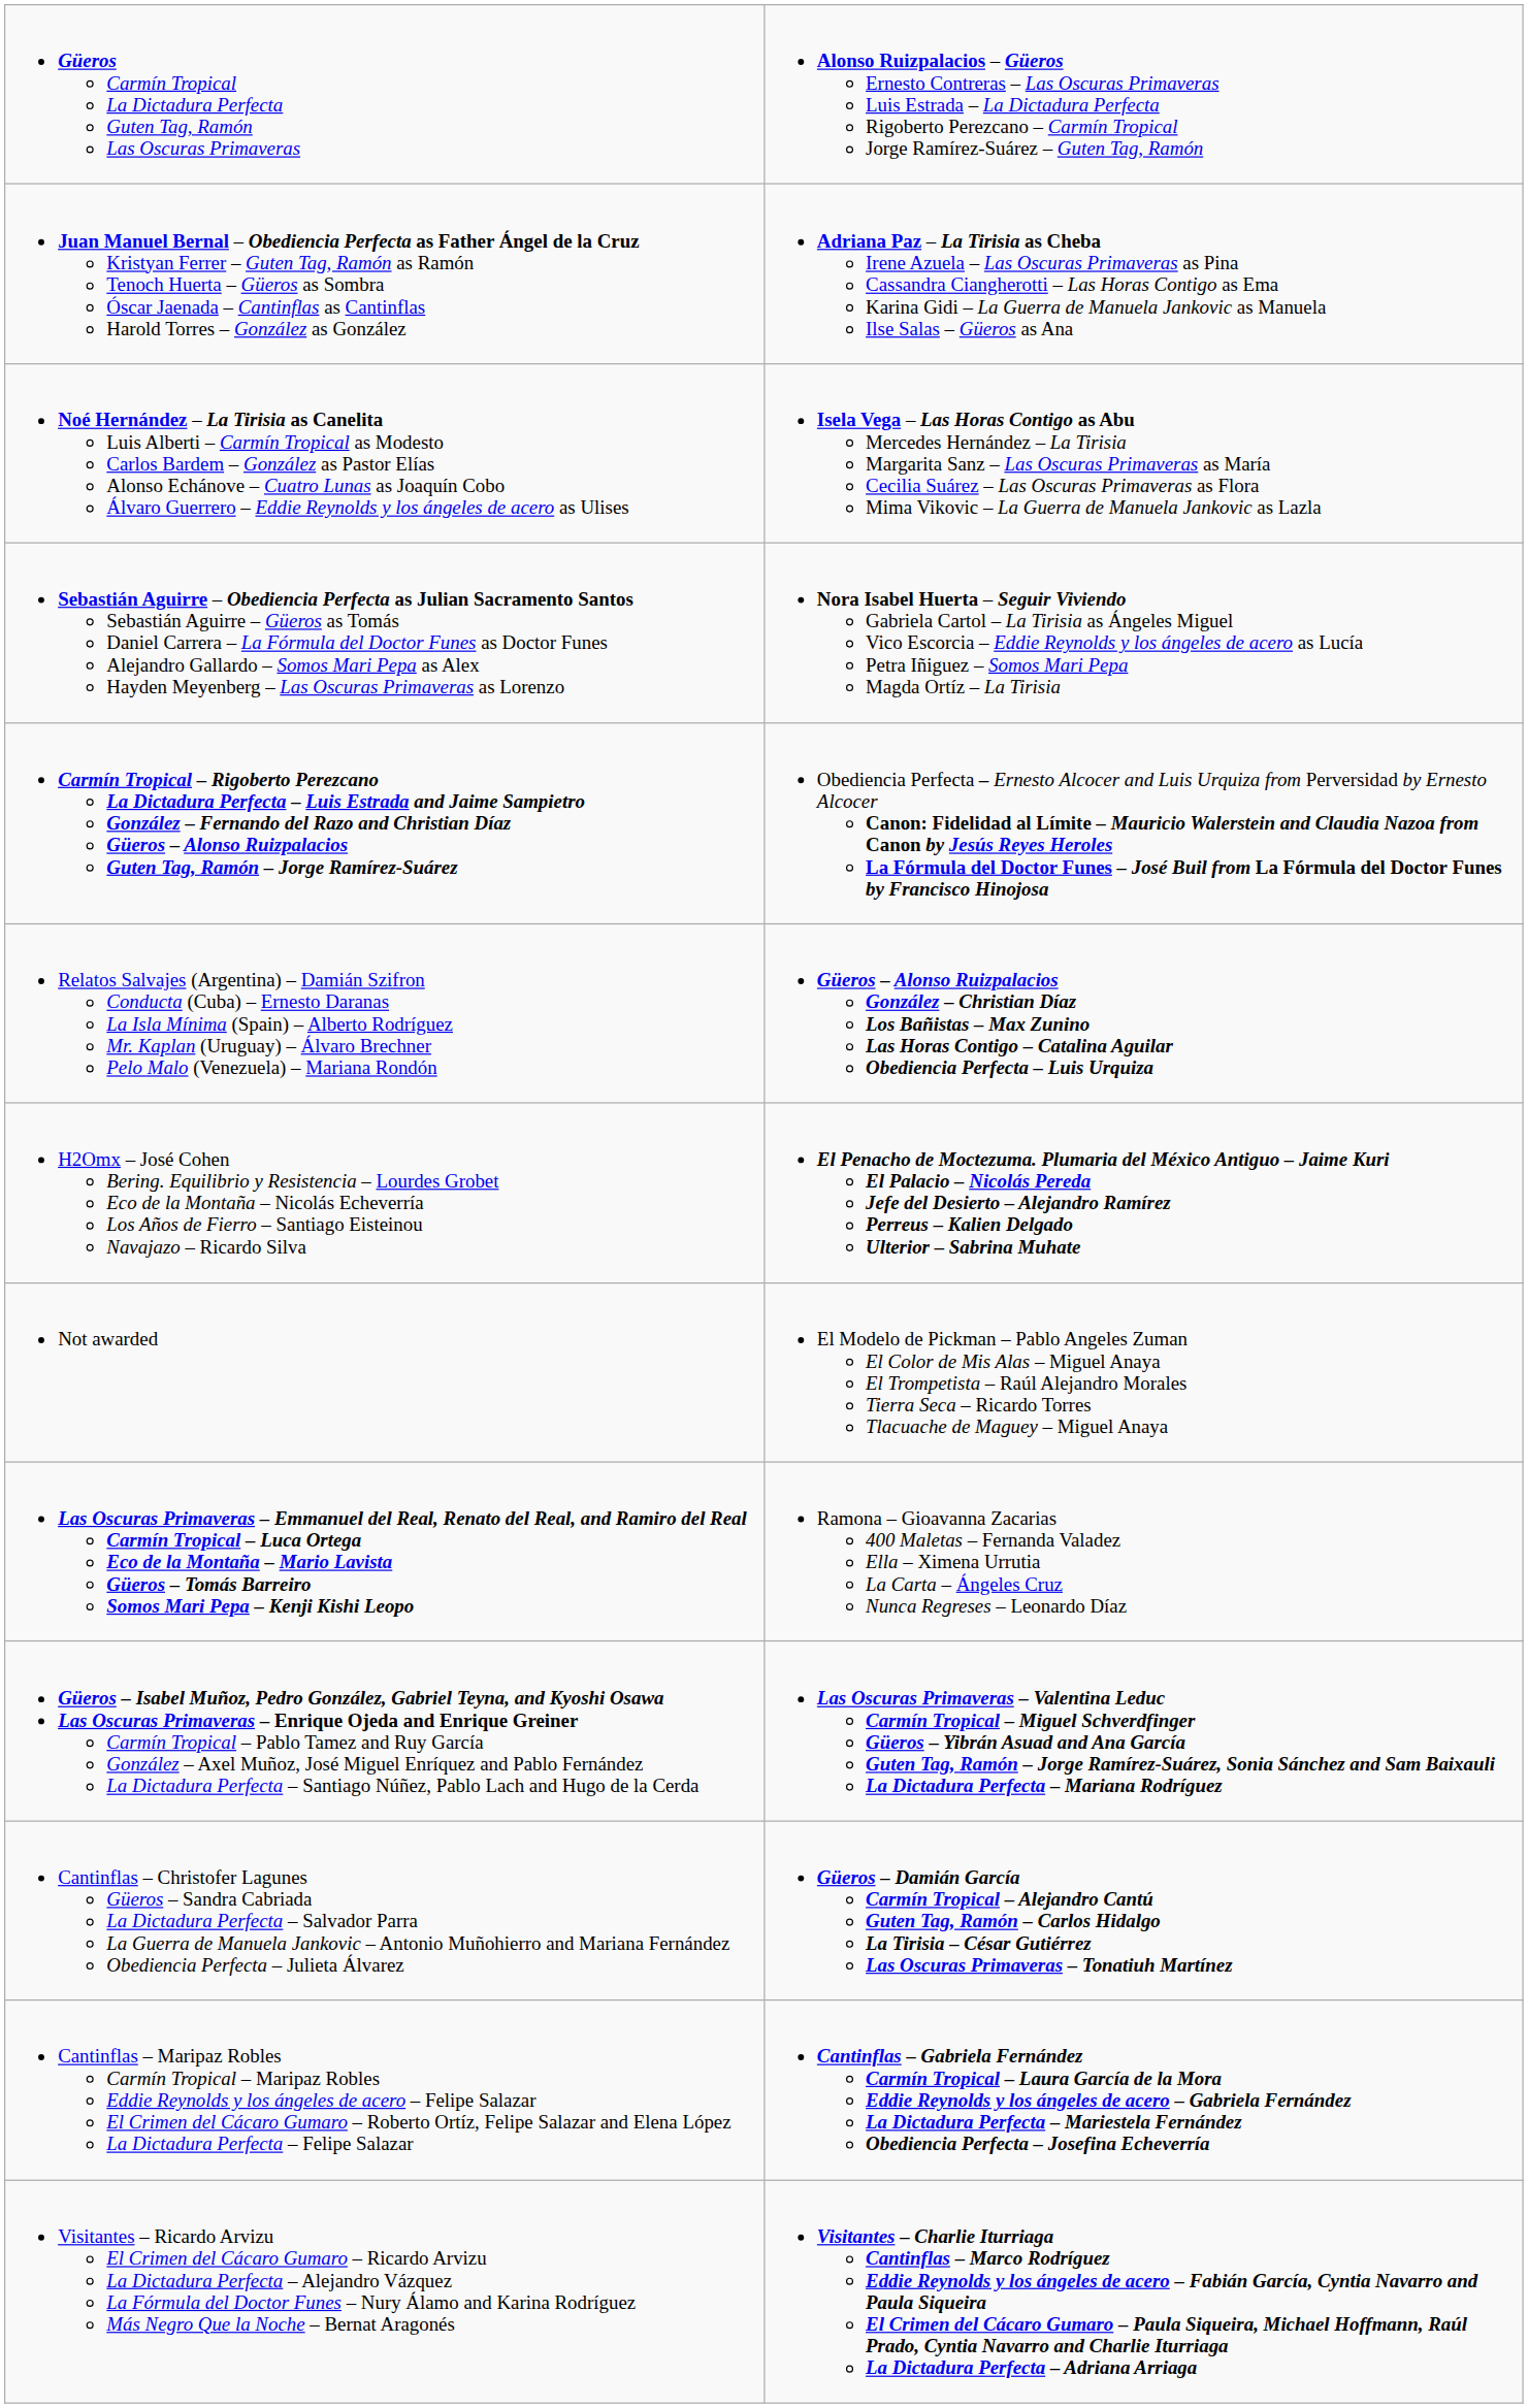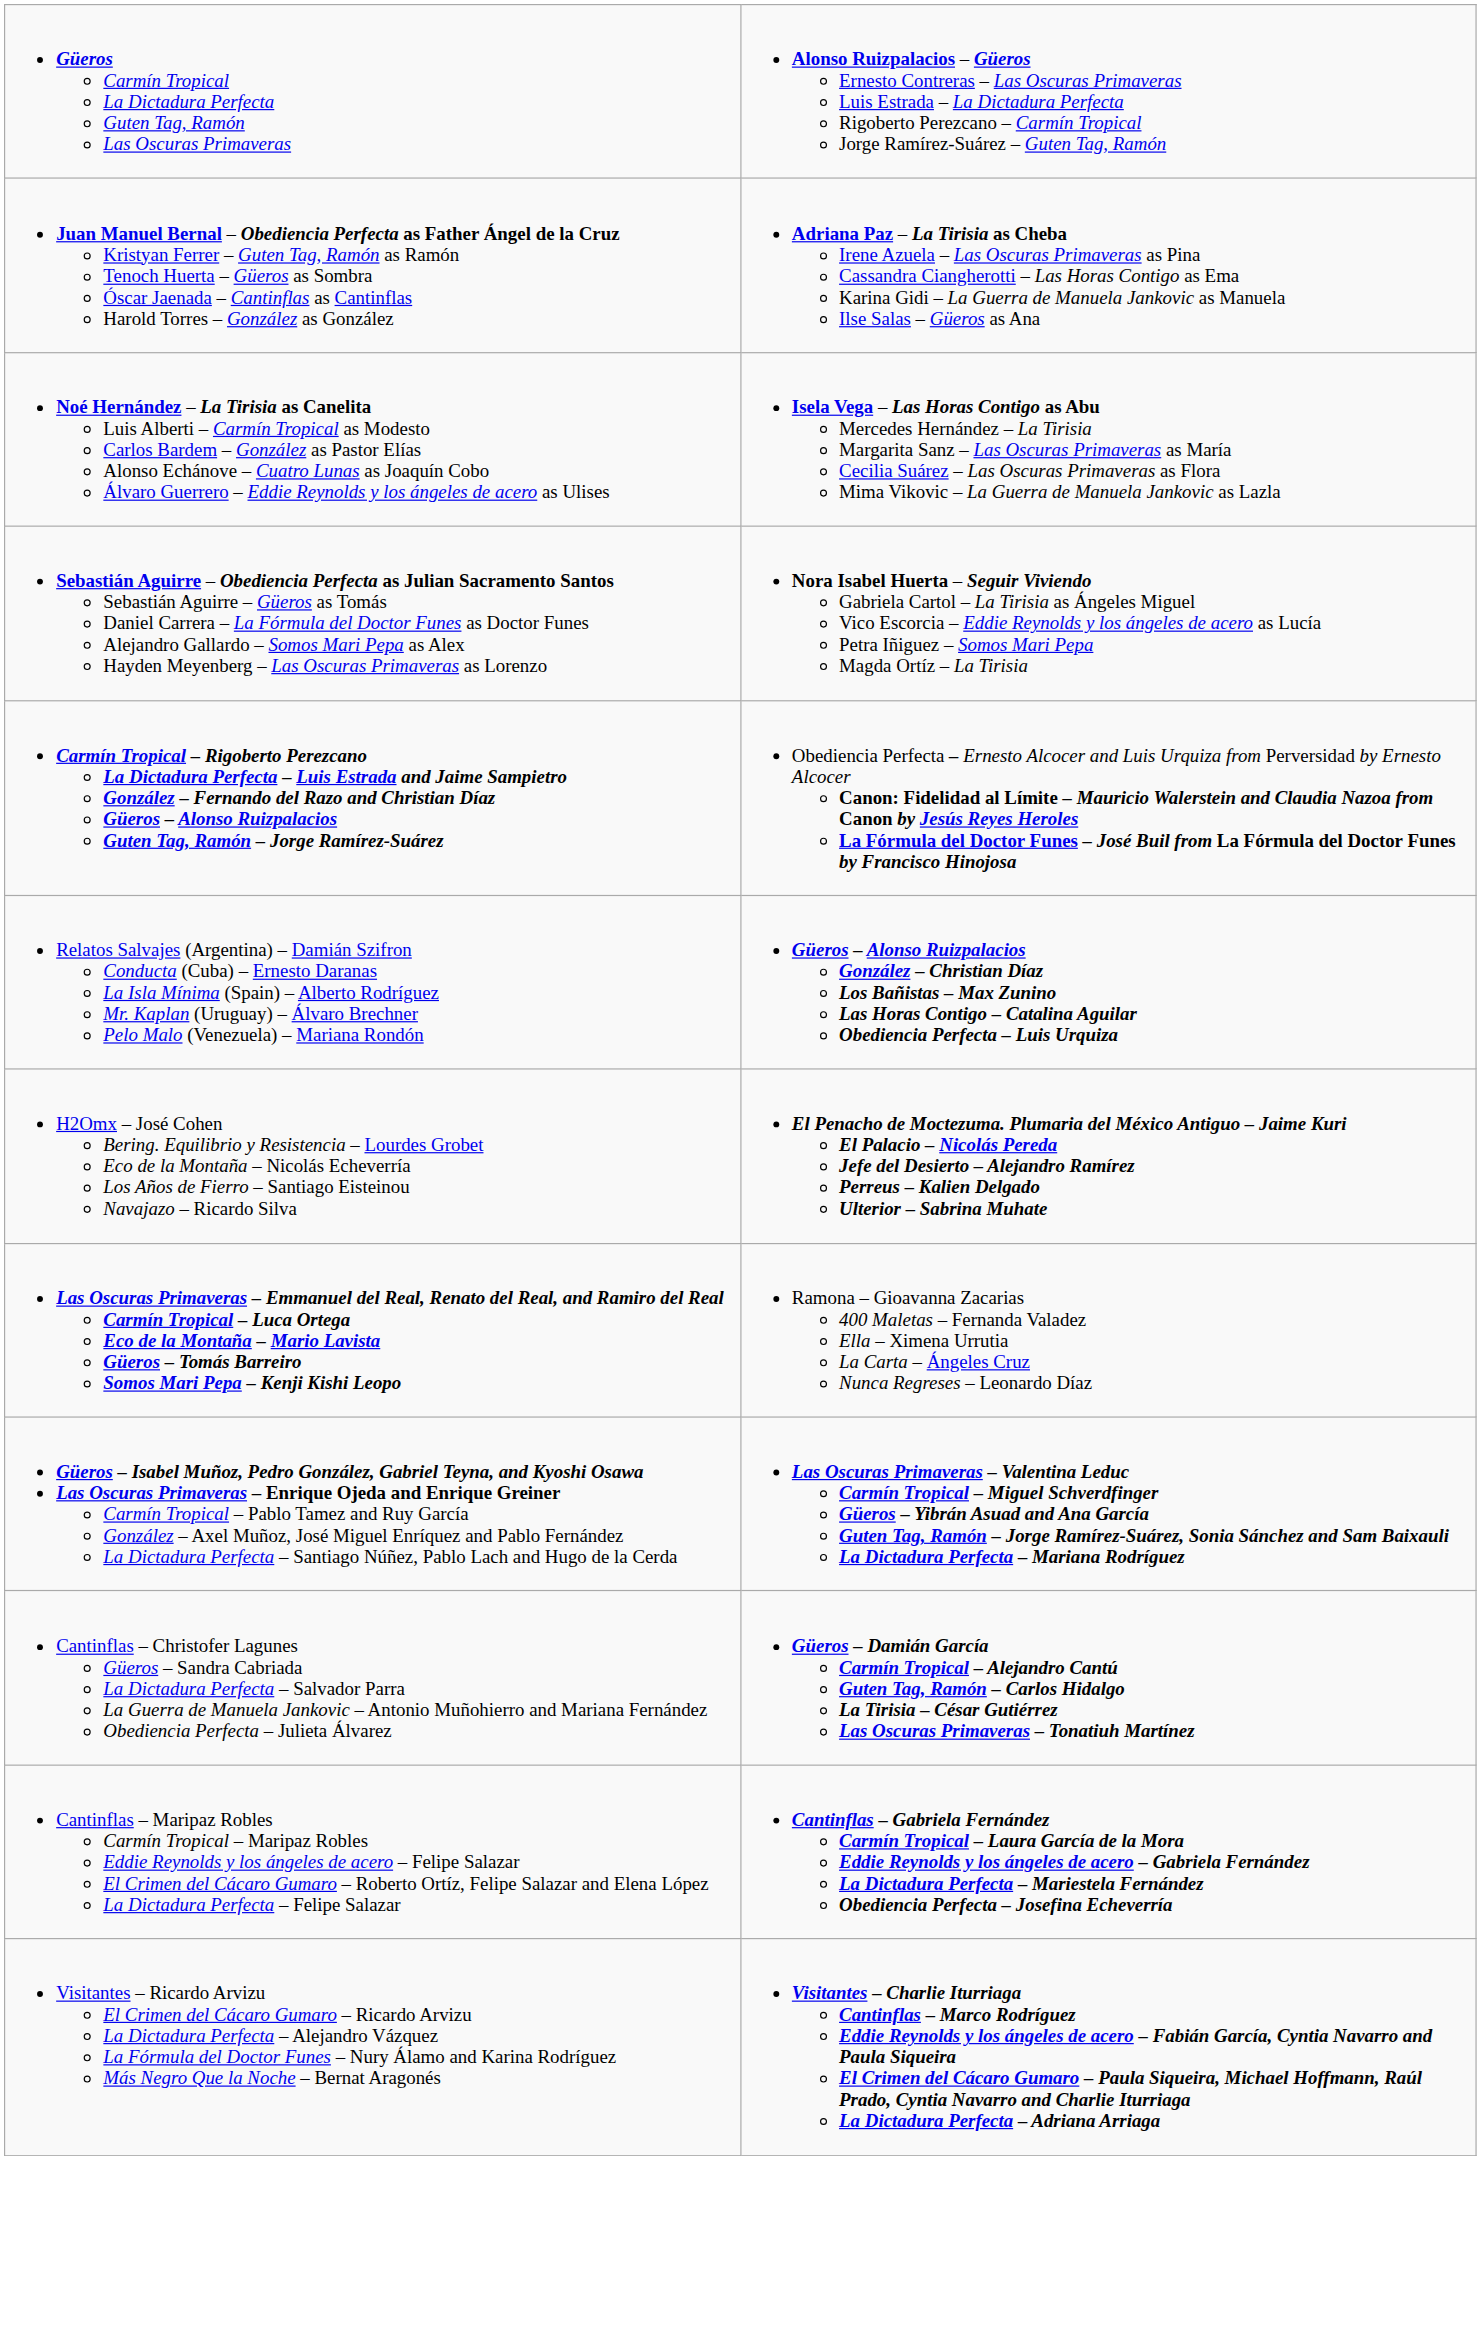- row: Not awarded | El Modelo de Pickman – Pablo Angeles Zuman El Color de Mis Alas – Miguel Anaya El Trompetista – Raúl Alejandro Morales Tierra Seca – Ricardo Torres Tlacuache de Maguey – Miguel Anaya
